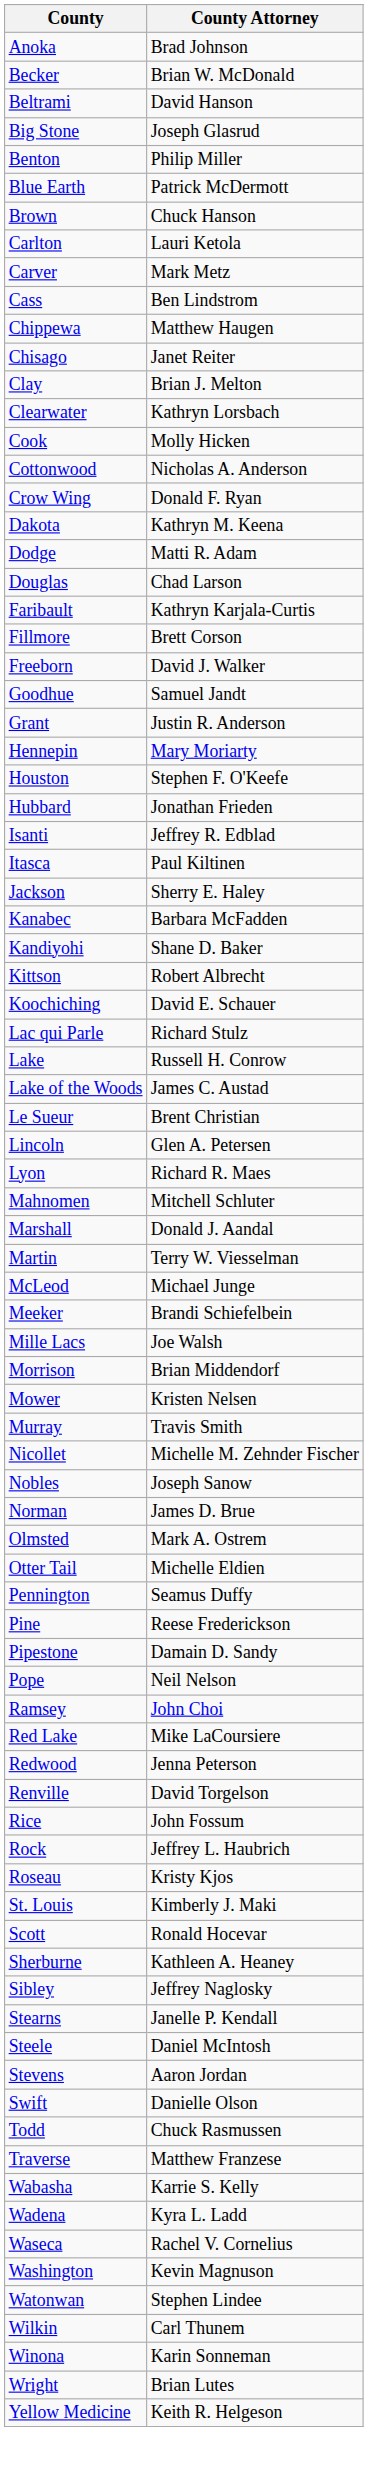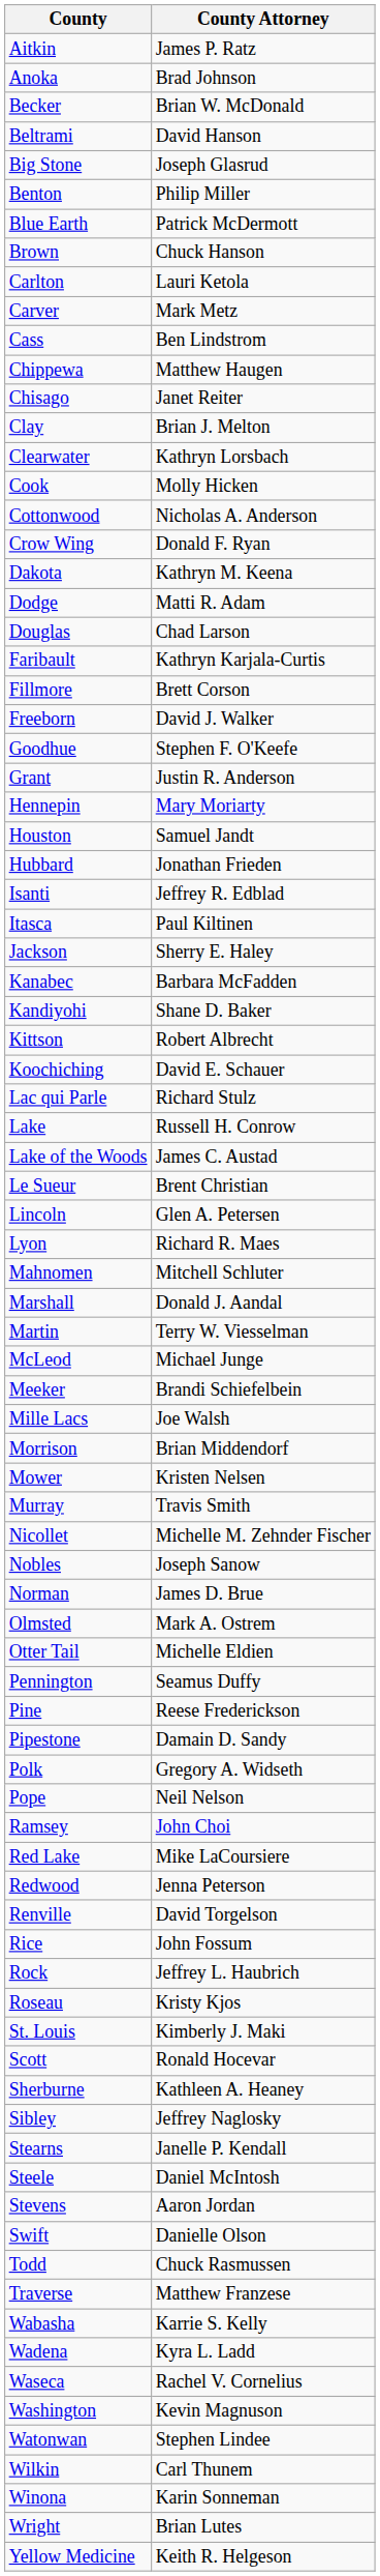+ row: Aitkin | James P. Ratz
Goodhue | County Attorney: Samuel Jandt -> Stephen F. O'Keefe
Houston | County Attorney: Stephen F. O'Keefe -> Samuel Jandt
+ row: Polk | Gregory A. Widseth
